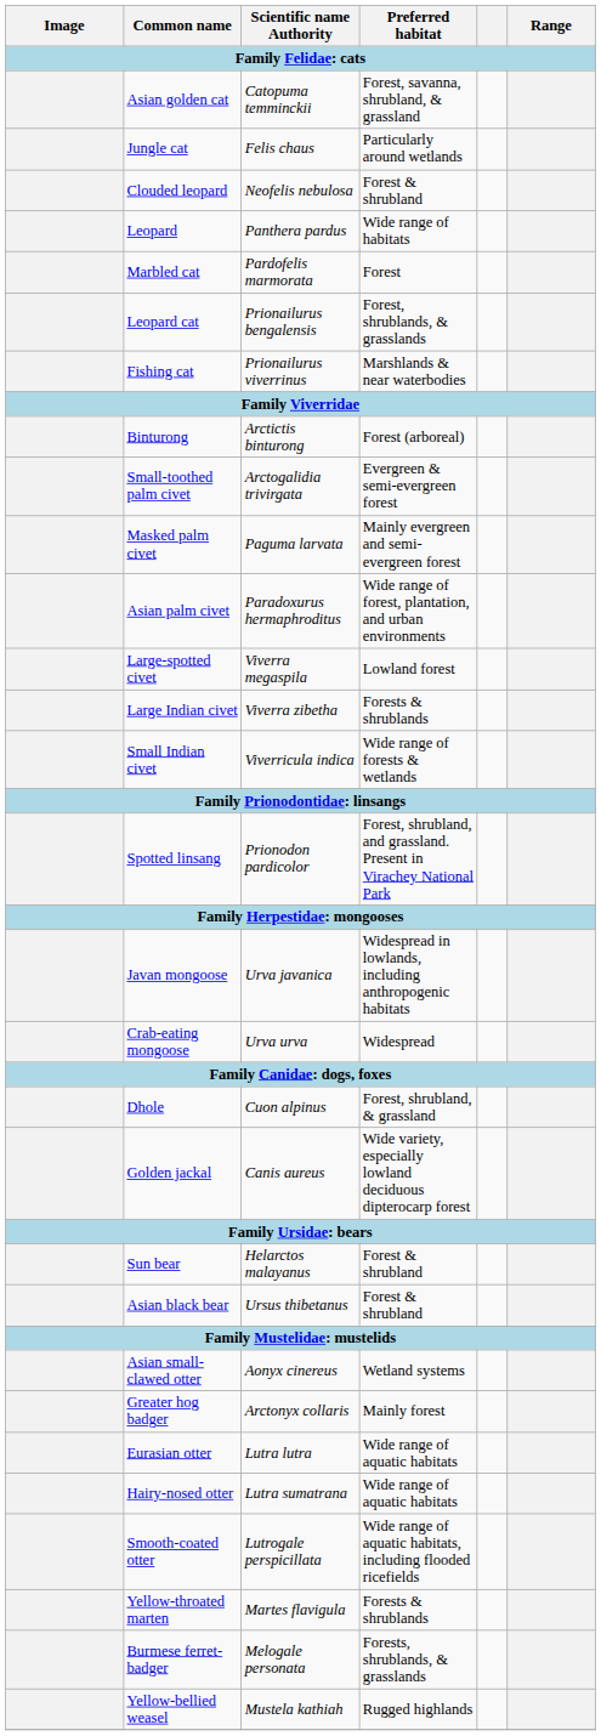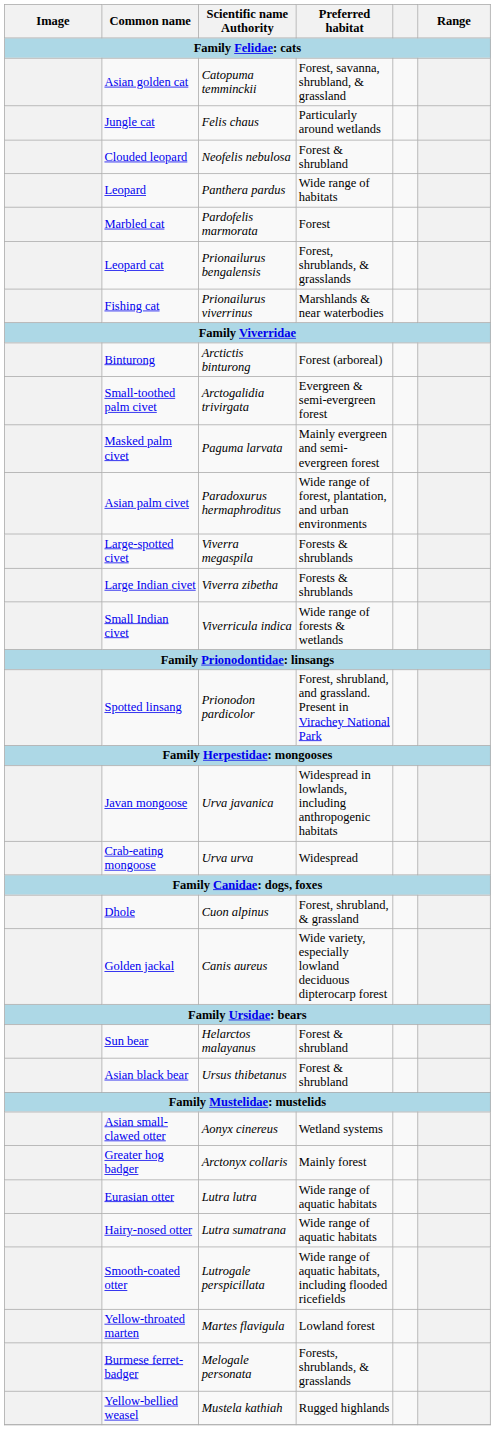Large-spotted civet | Preferred habitat: Lowland forest -> Forests & shrublands
Yellow-throated marten | Preferred habitat: Forests & shrublands -> Lowland forest
